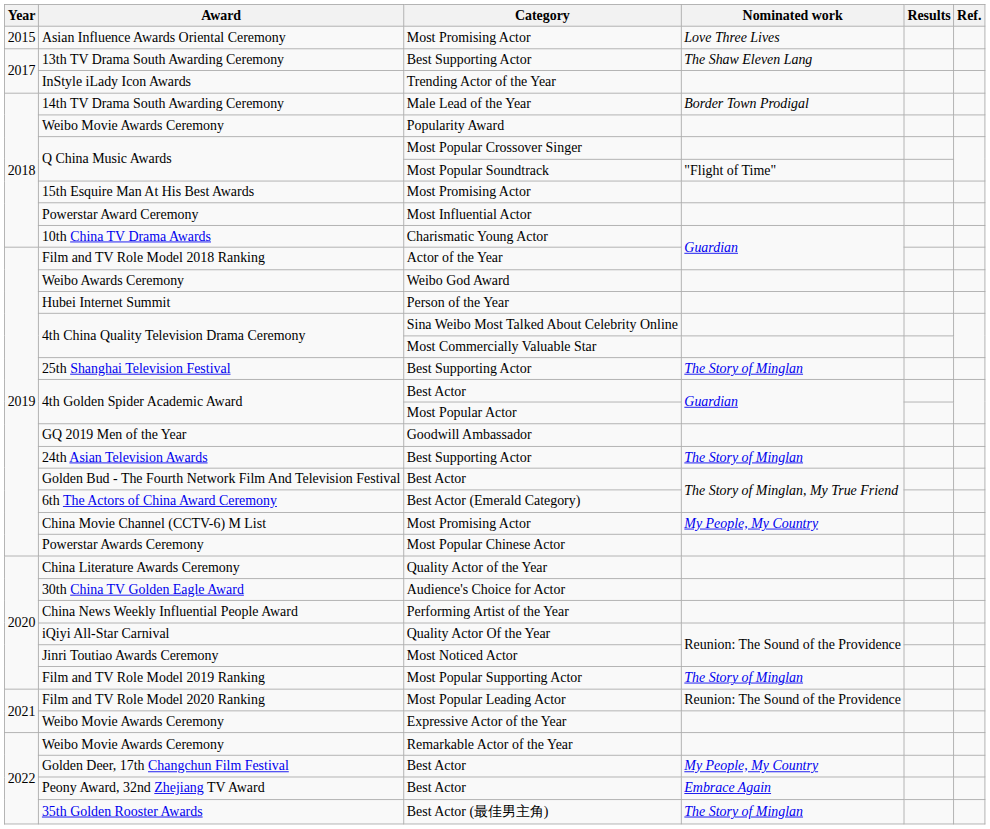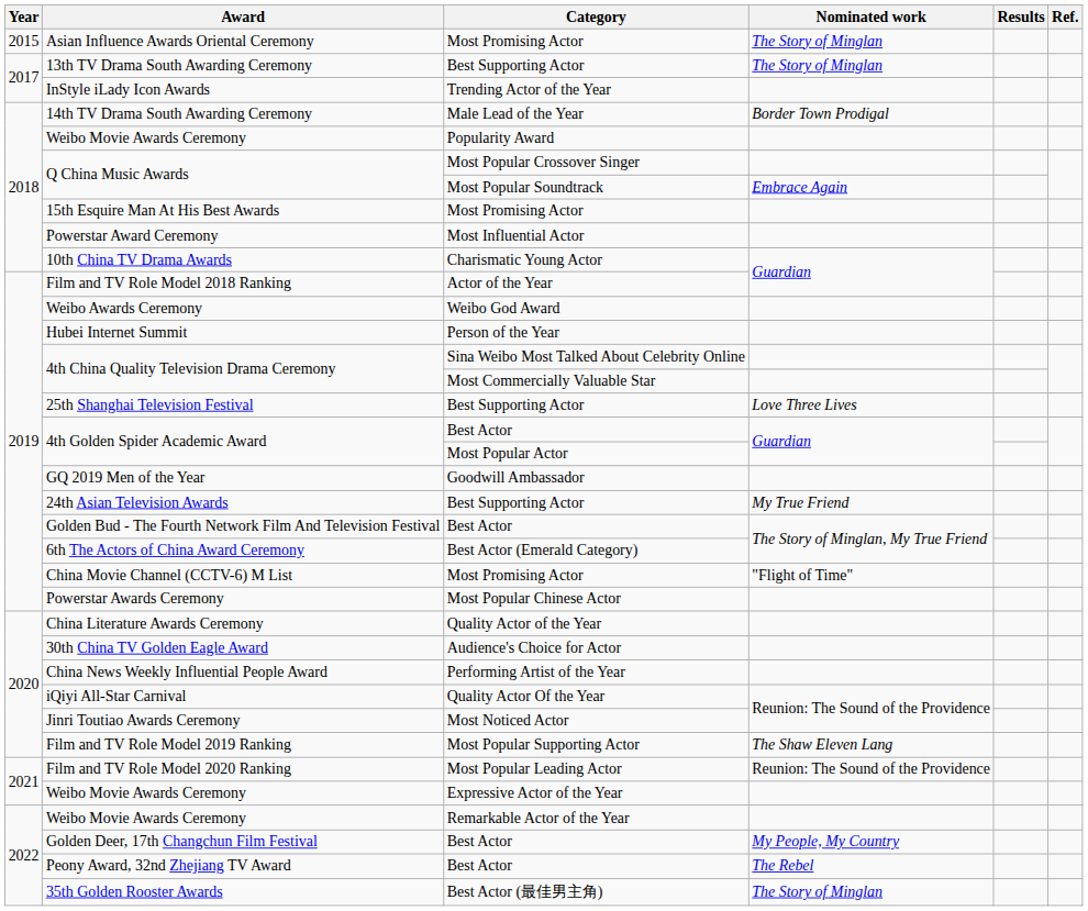Asian Influence Awards Oriental Ceremony | Nominated work: Love Three Lives -> The Story of Minglan
13th TV Drama South Awarding Ceremony | Nominated work: The Shaw Eleven Lang -> The Story of Minglan
Q China Music Awards / Most Popular Soundtrack | Nominated work: "Flight of Time" -> Embrace Again
25th Shanghai Television Festival | Nominated work: The Story of Minglan -> Love Three Lives
24th Asian Television Awards | Nominated work: The Story of Minglan -> My True Friend
China Movie Channel (CCTV-6) M List | Nominated work: My People, My Country -> "Flight of Time"
Film and TV Role Model 2019 Ranking | Nominated work: The Story of Minglan -> The Shaw Eleven Lang
Peony Award, 32nd Zhejiang TV Award | Nominated work: Embrace Again -> The Rebel
